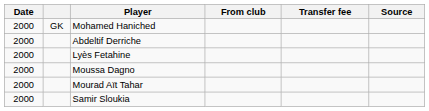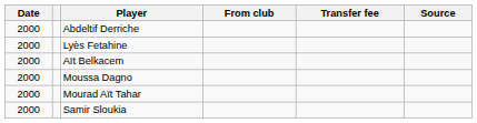- row: 2000 | GK | Mohamed Haniched
+ row: 2000 | Aït Belkacem
